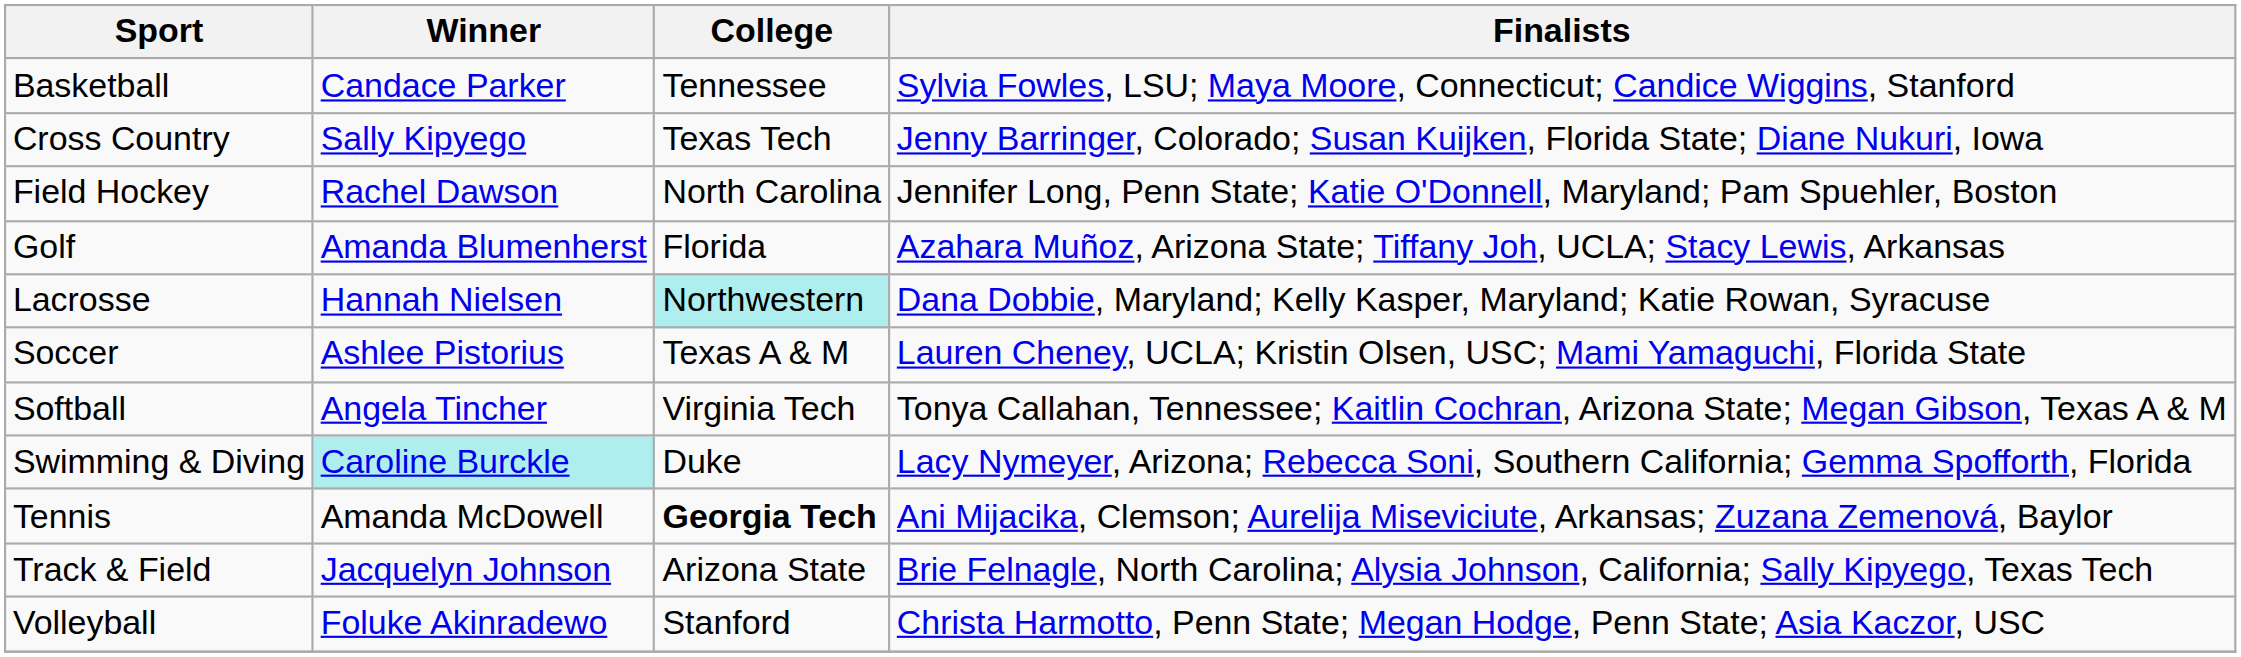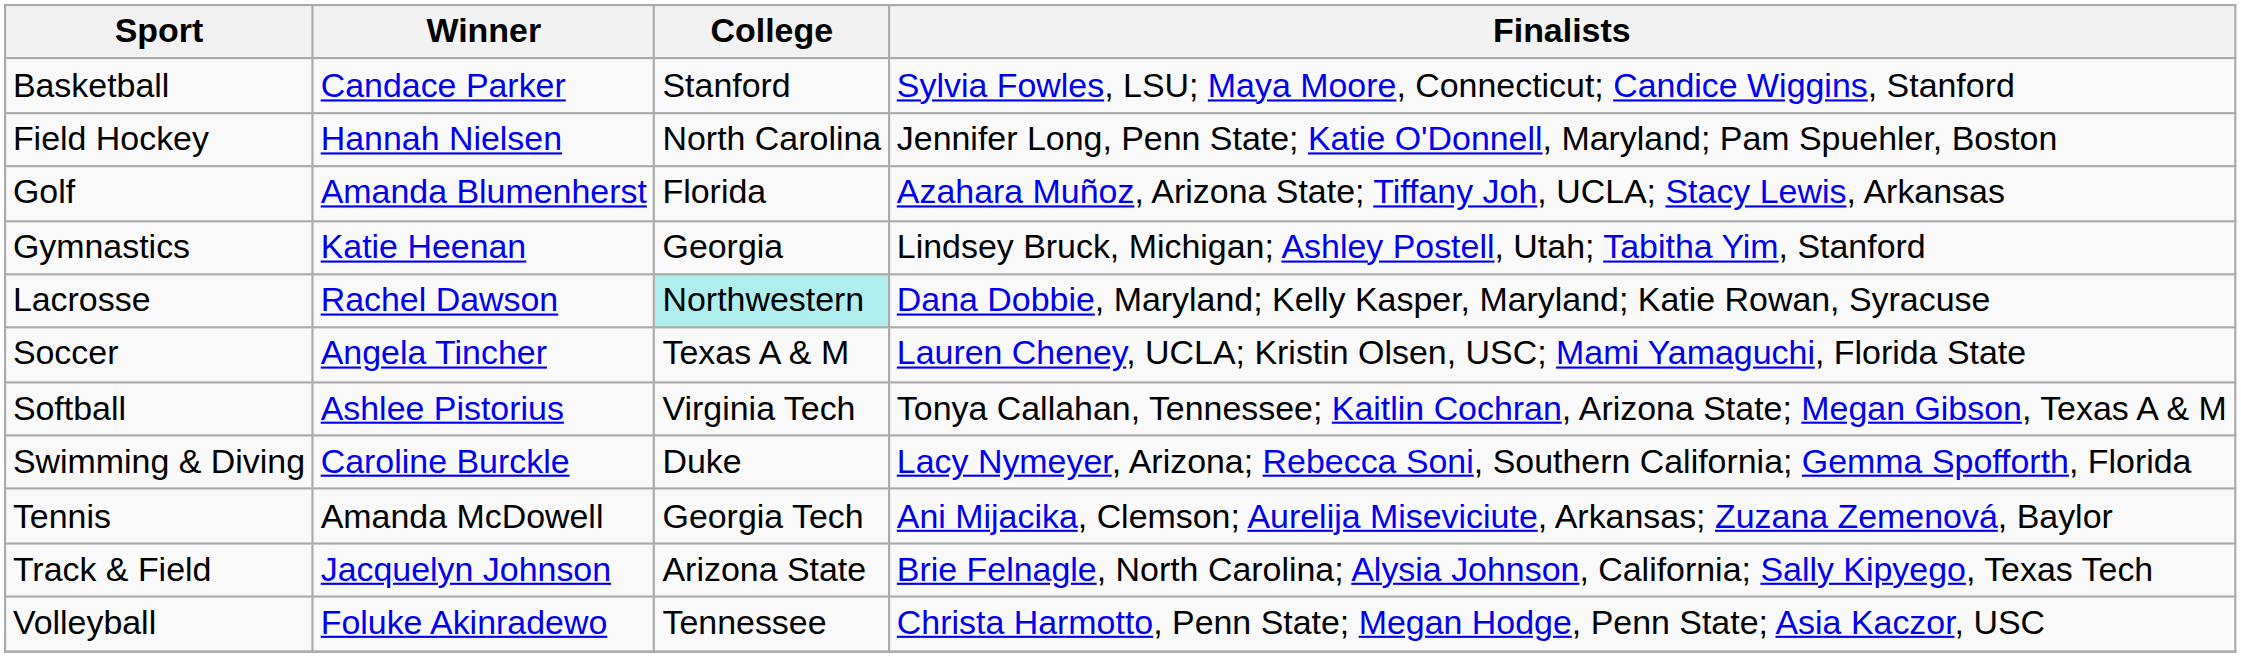Basketball | College: Tennessee -> Stanford
- row: Cross Country | Sally Kipyego | Texas Tech | Jenny Barringer, Colorado; Susan Kuijken, Florida State; Diane Nukuri, Iowa
Field Hockey | Winner: Rachel Dawson -> Hannah Nielsen
+ row: Gymnastics | Katie Heenan | Georgia | Lindsey Bruck, Michigan; Ashley Postell, Utah; Tabitha Yim, Stanford
Lacrosse | Winner: Hannah Nielsen -> Rachel Dawson
Soccer | Winner: Ashlee Pistorius -> Angela Tincher
Softball | Winner: Angela Tincher -> Ashlee Pistorius
Swimming & Diving | Winner: paleturquoise background -> no background
Tennis | College: bold -> normal
Volleyball | College: Stanford -> Tennessee
